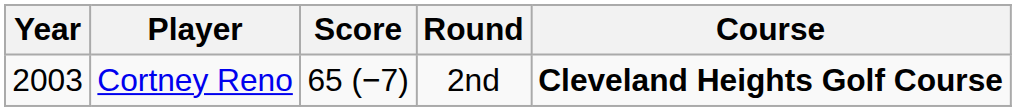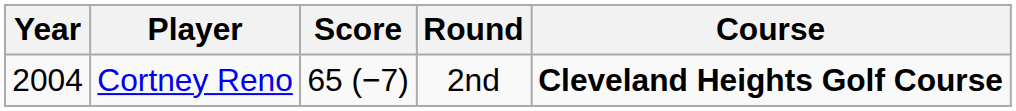Cortney Reno | Year: 2003 -> 2004
